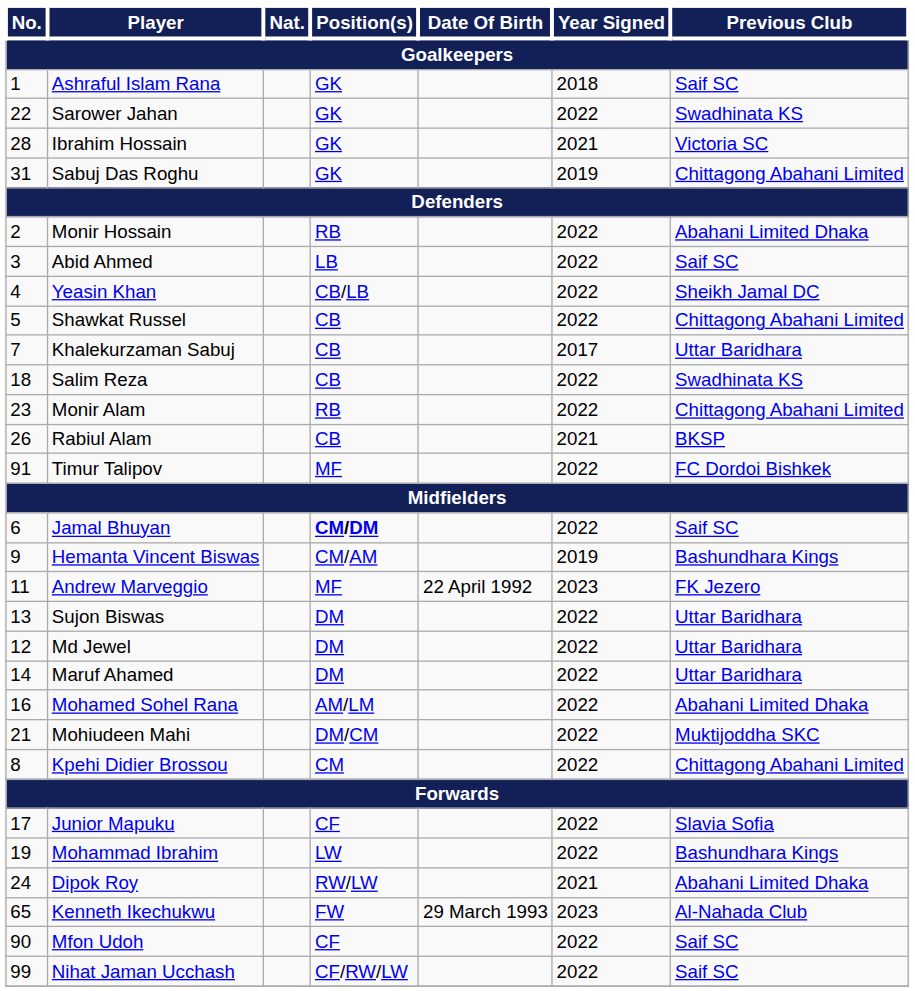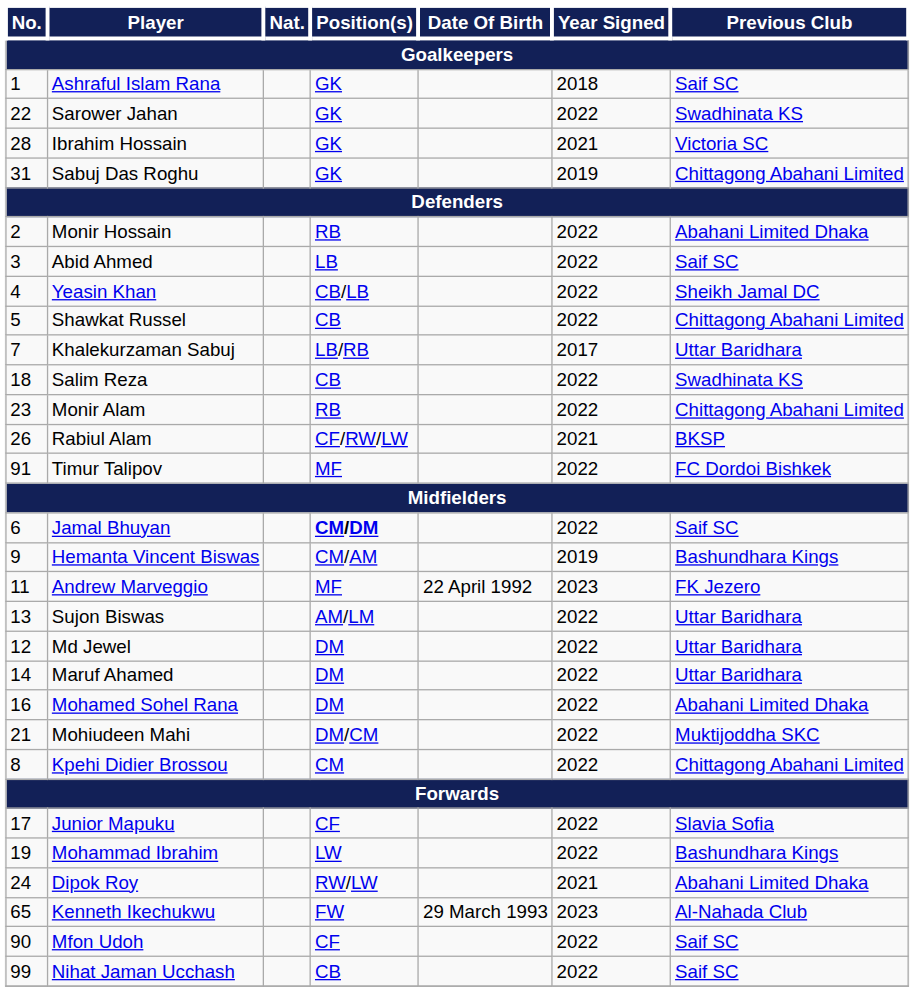Khalekurzaman Sabuj | Position(s) / Goalkeepers: CB -> LB/RB
Rabiul Alam | Position(s) / Goalkeepers: CB -> CF/RW/LW
Sujon Biswas | Position(s) / Goalkeepers: DM -> AM/LM
Mohamed Sohel Rana | Position(s) / Goalkeepers: AM/LM -> DM
Nihat Jaman Ucchash | Position(s) / Goalkeepers: CF/RW/LW -> CB
